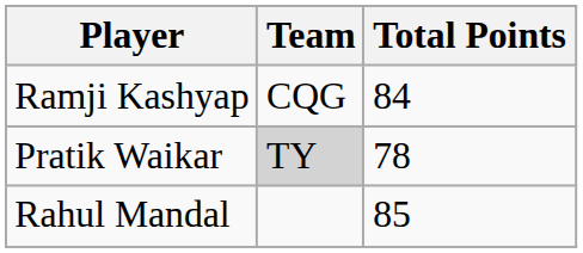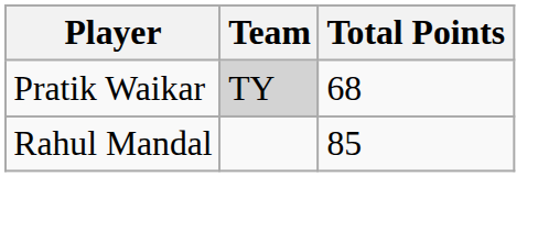- row: Ramji Kashyap | CQG | 84
Pratik Waikar | Total Points: 78 -> 68
